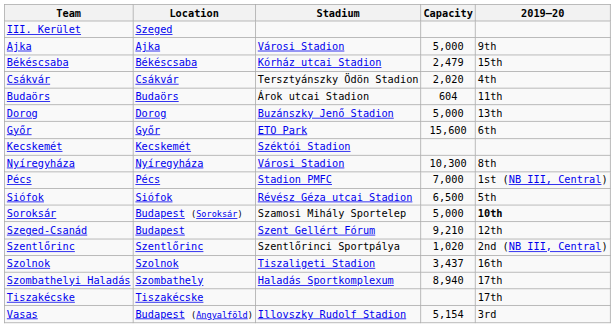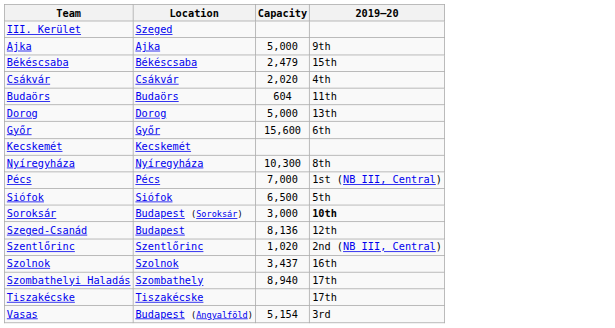- column: Stadium | Városi Stadion | Kórház utcai Stadion | Tersztyánszky Ödön Stadion | Árok utcai Stadion | Buzánszky Jenő Stadion | ETO Park | Széktói Stadion | Városi Stadion | Stadion PMFC | Révész Géza utcai Stadion | Szamosi Mihály Sportelep | Szent Gellért Fórum | Szentlőrinci Sportpálya | Tiszaligeti Stadion | Haladás Sportkomplexum | Illovszky Rudolf Stadion
Soroksár | Capacity: 5,000 -> 3,000
Szeged-Csanád | Capacity: 9,210 -> 8,136
